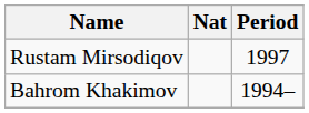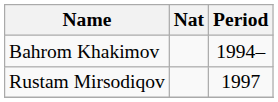rows swapped: Bahrom Khakimov <-> Rustam Mirsodiqov
